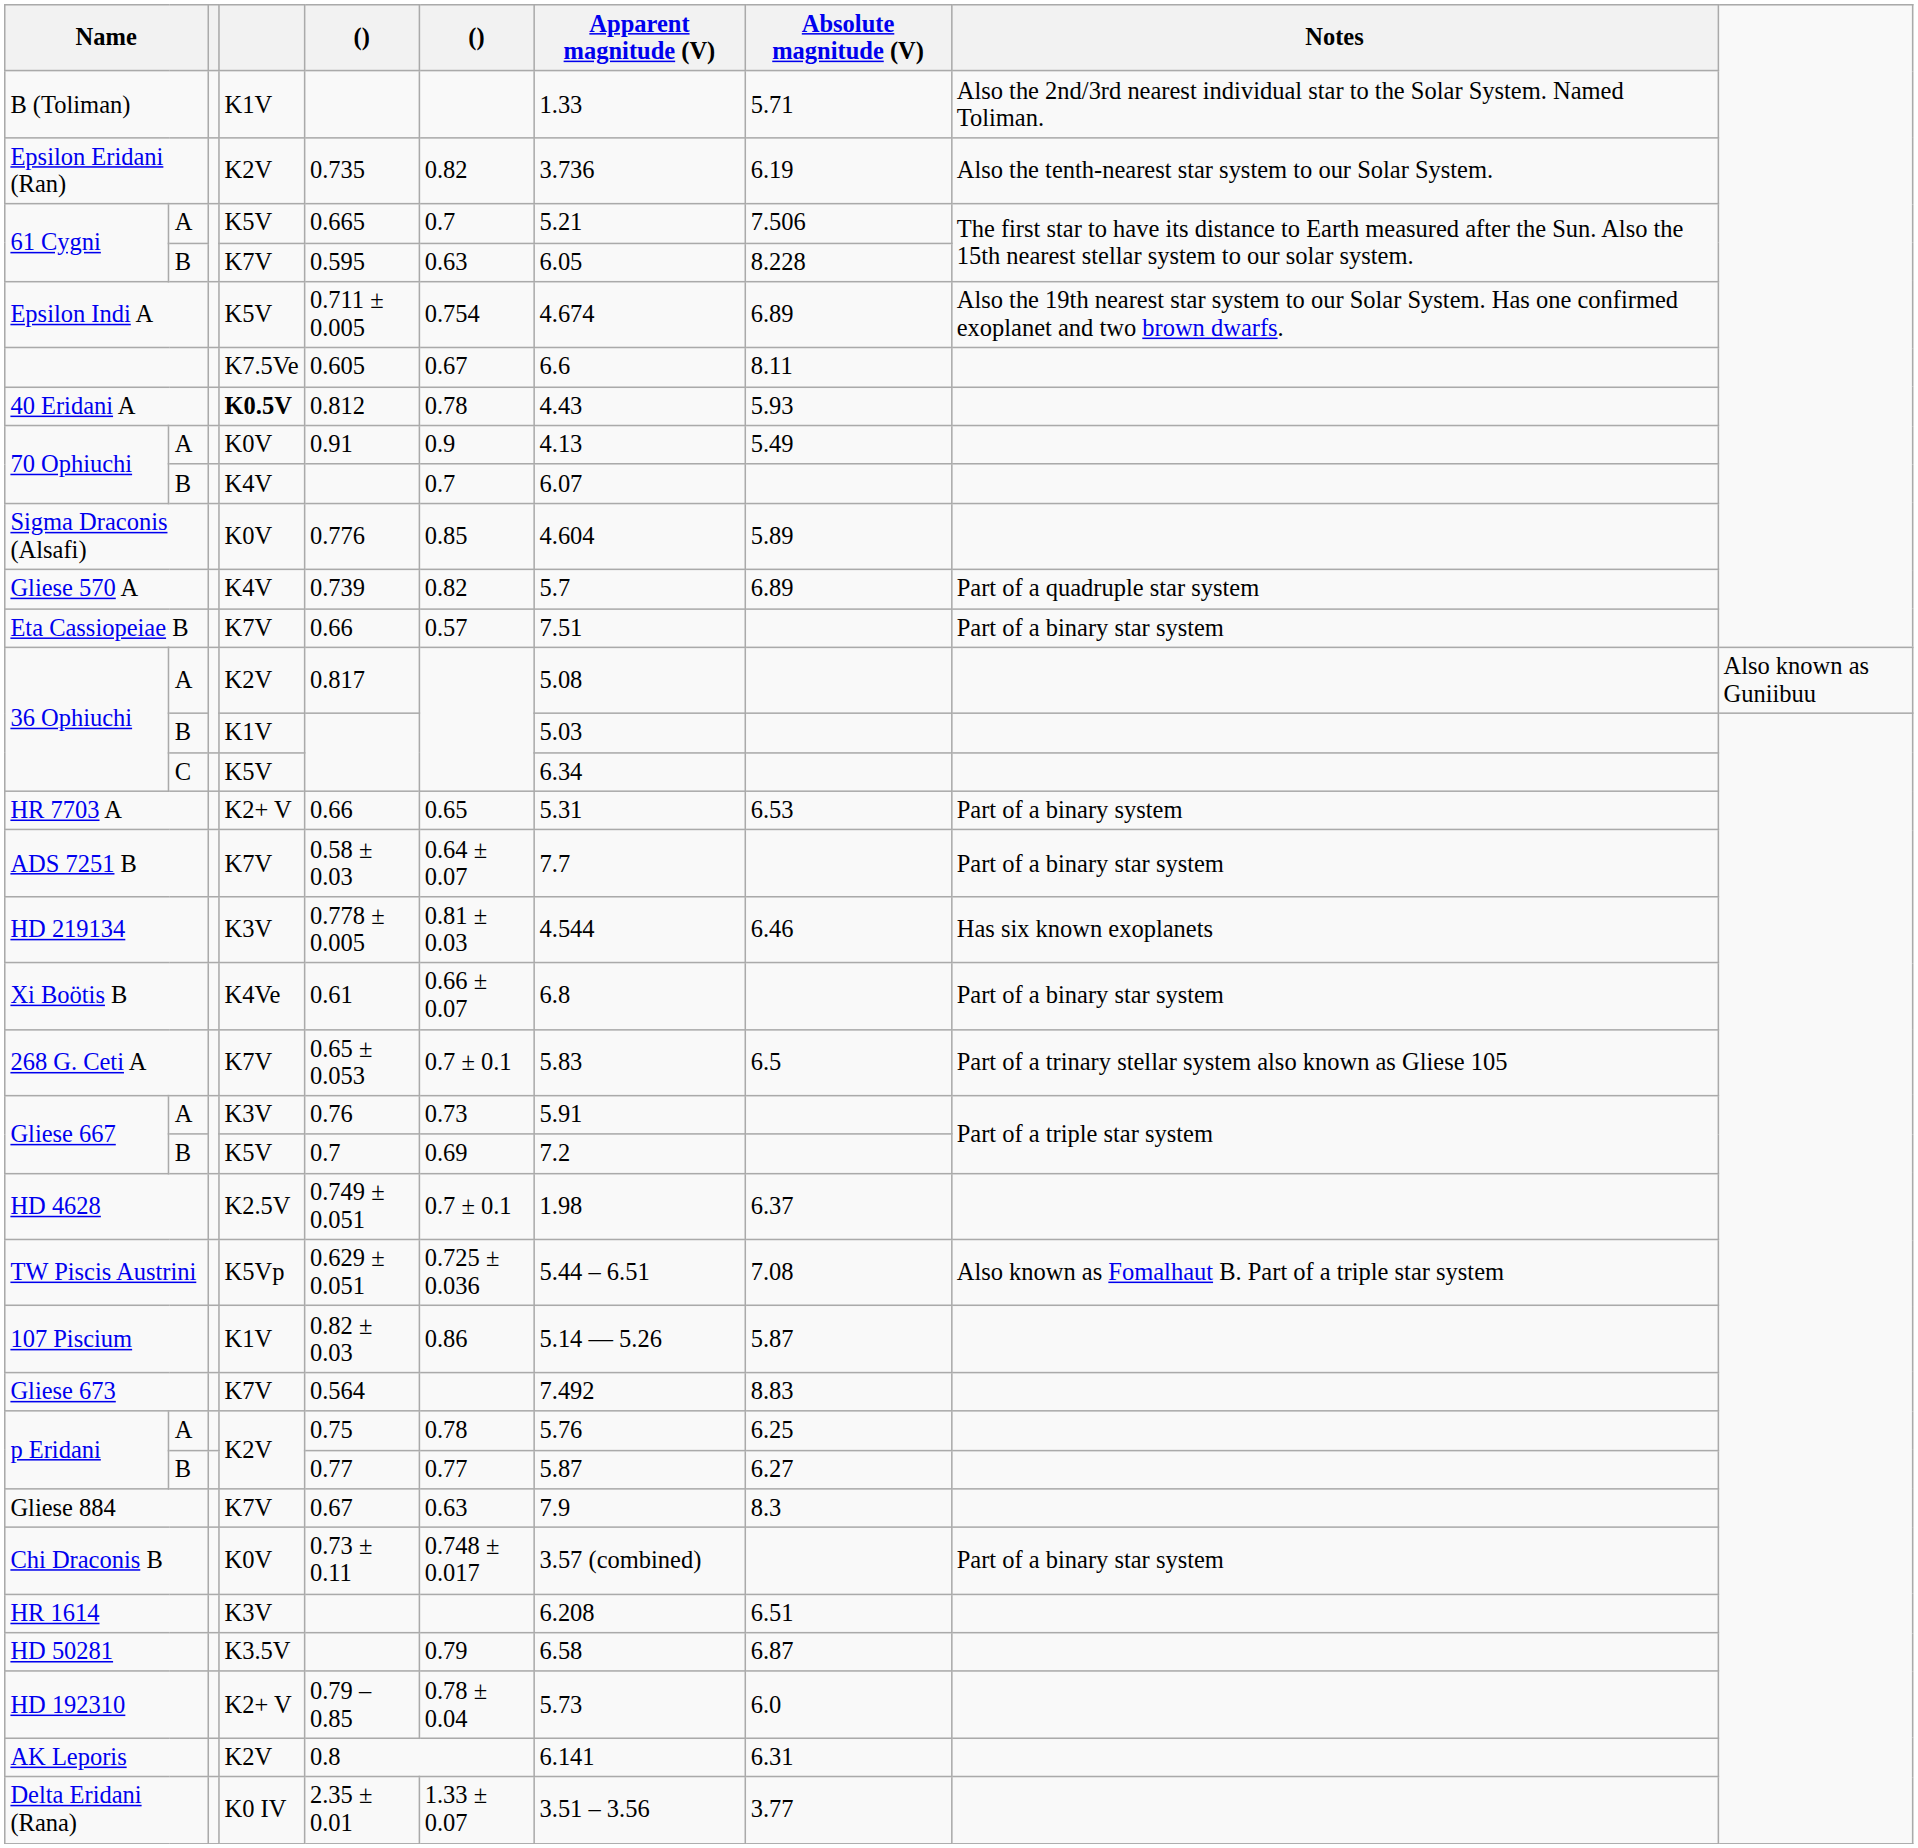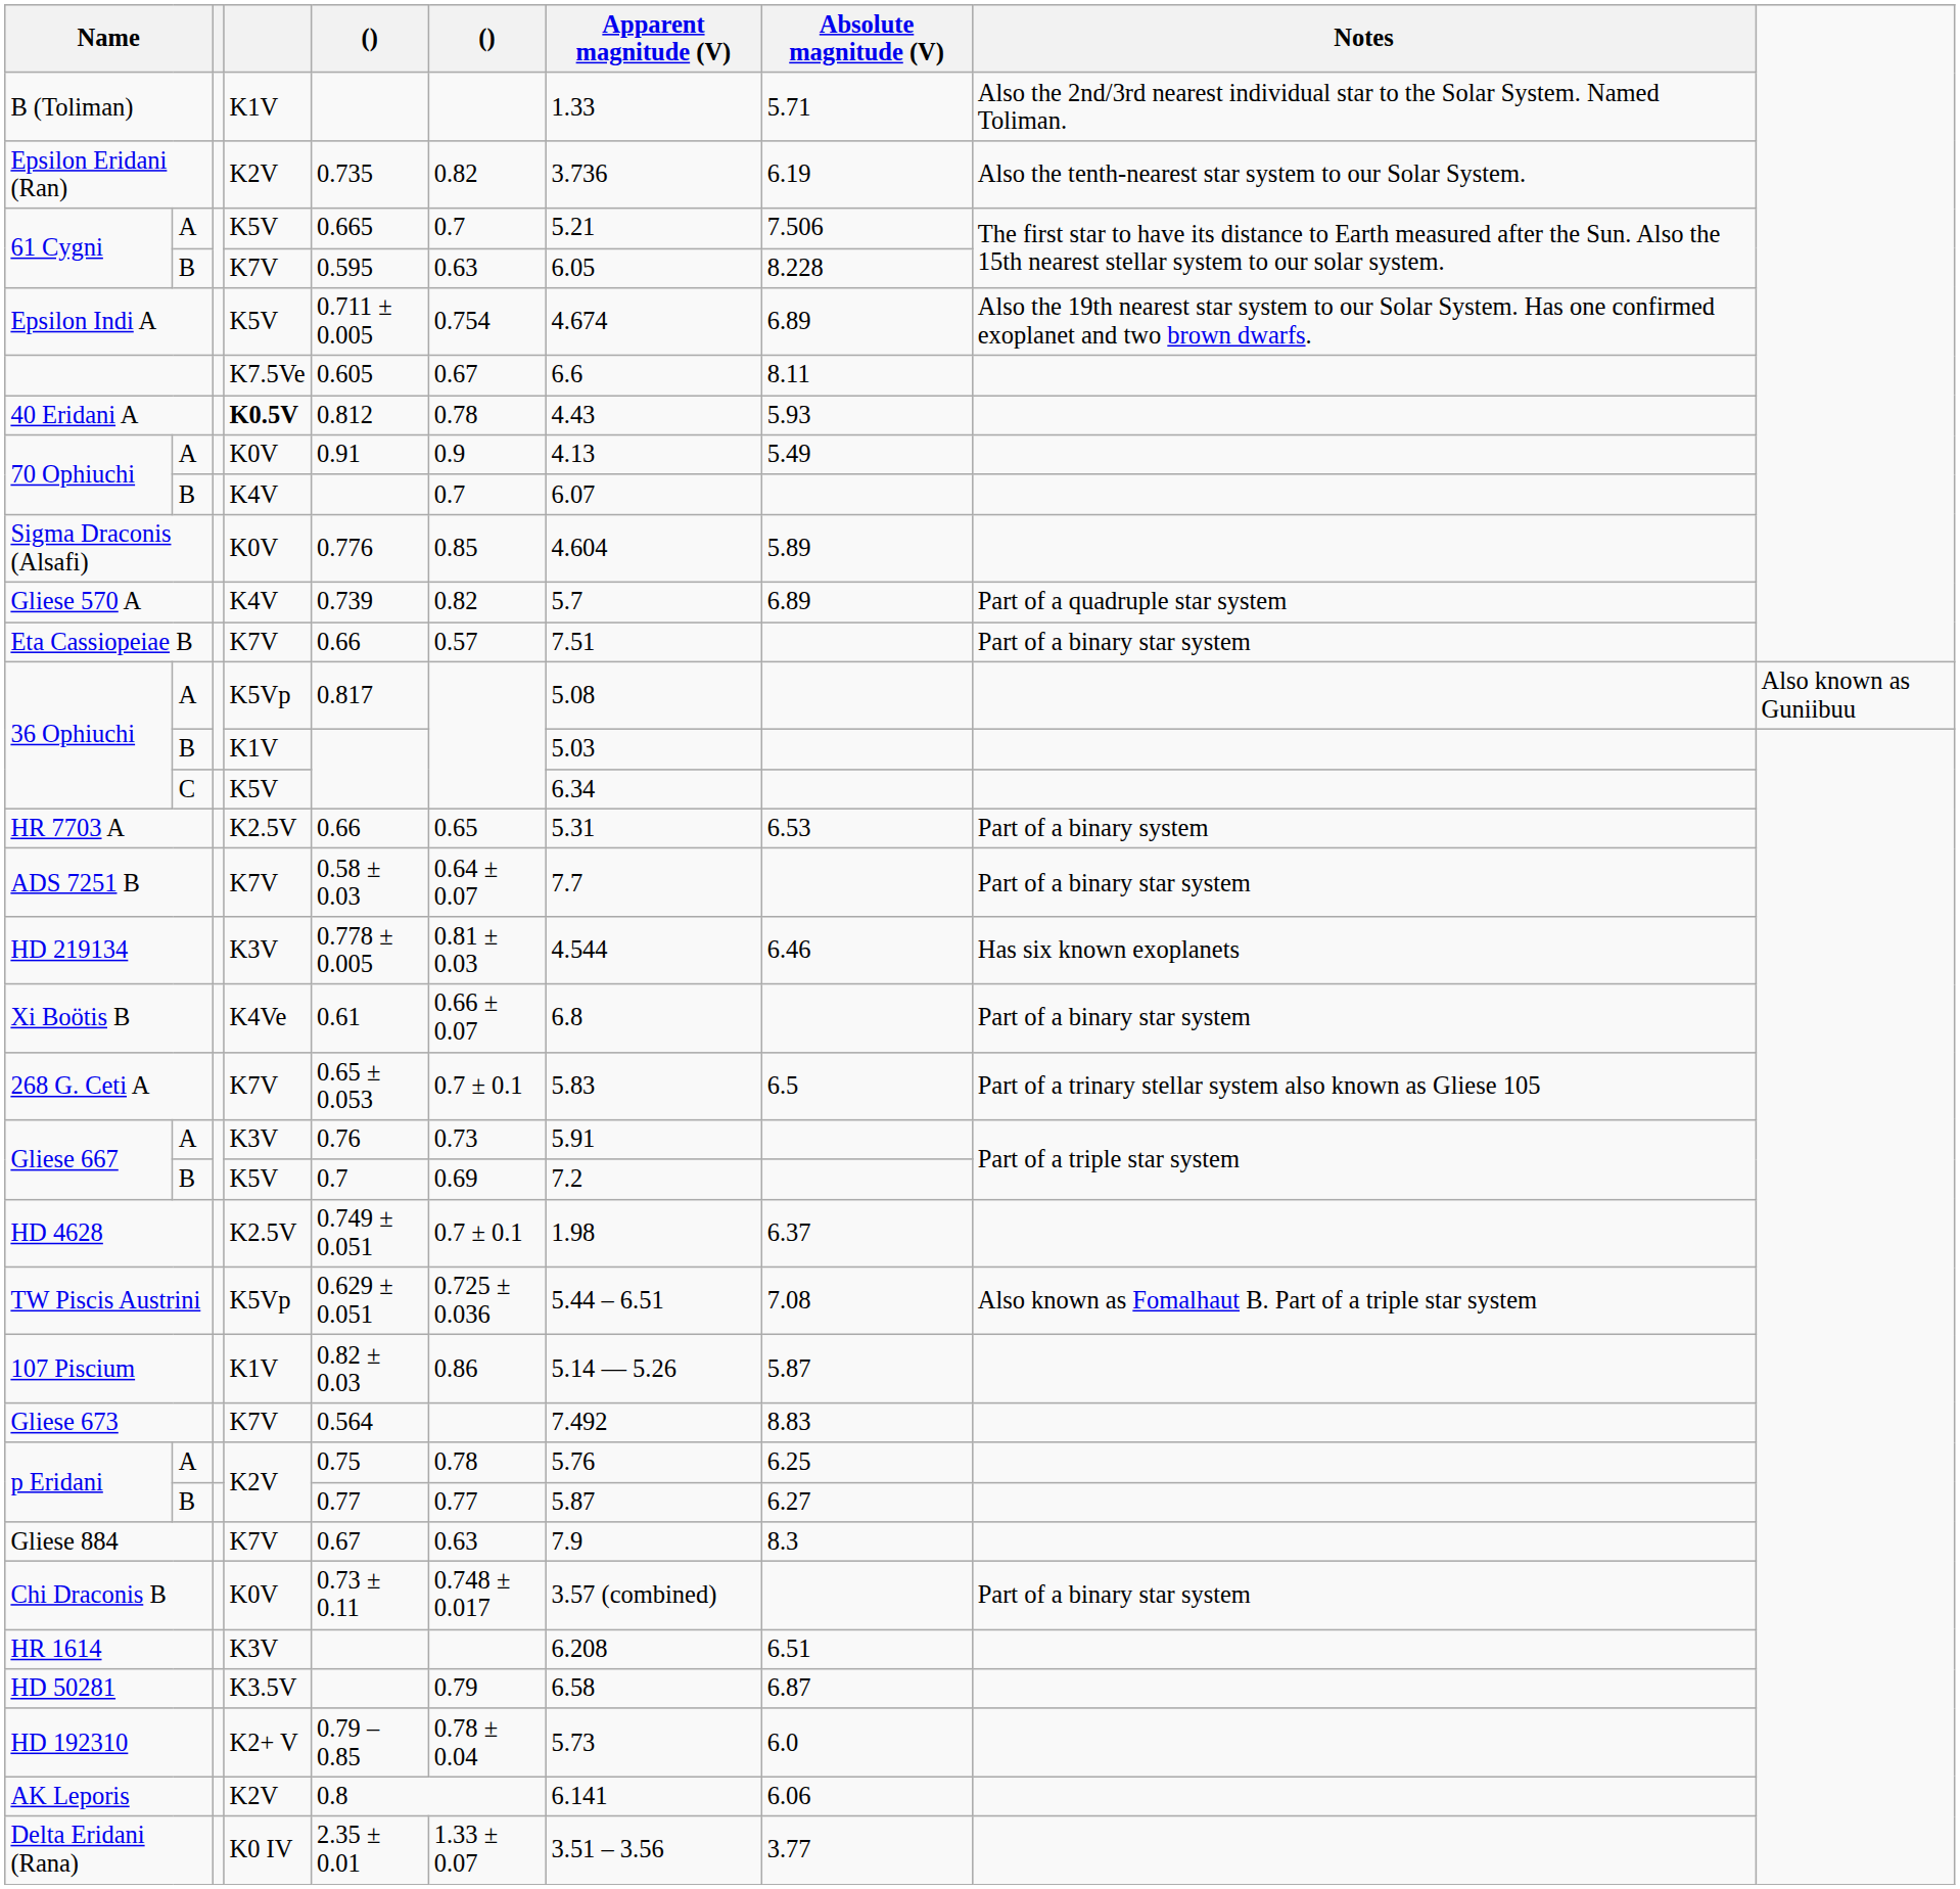36 Ophiuchi / A | column 4: K2V -> K5Vp
HR 7703 A | column 4: K2+ V -> K2.5V
AK Leporis | Absolute magnitude (V): 6.31 -> 6.06
